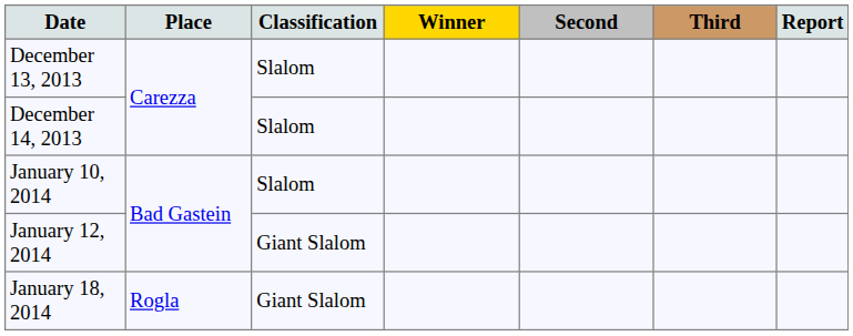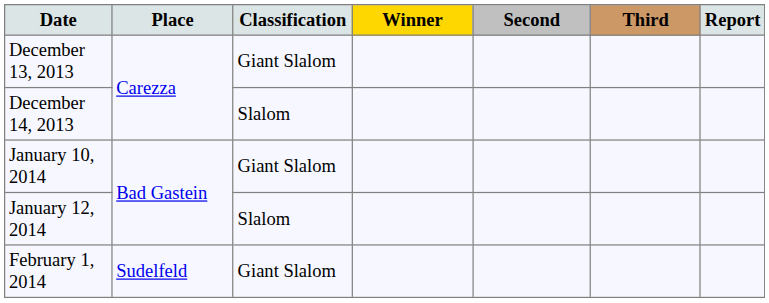December 13, 2013 | Classification: Slalom -> Giant Slalom
January 10, 2014 | Classification: Slalom -> Giant Slalom
January 12, 2014 | Classification: Giant Slalom -> Slalom
- row: January 18, 2014 | Rogla | Giant Slalom
+ row: February 1, 2014 | Sudelfeld | Giant Slalom
